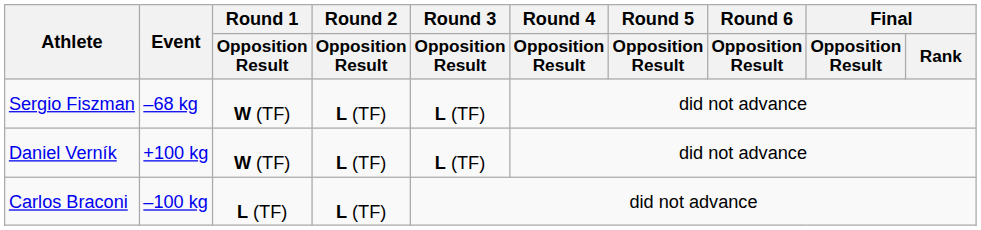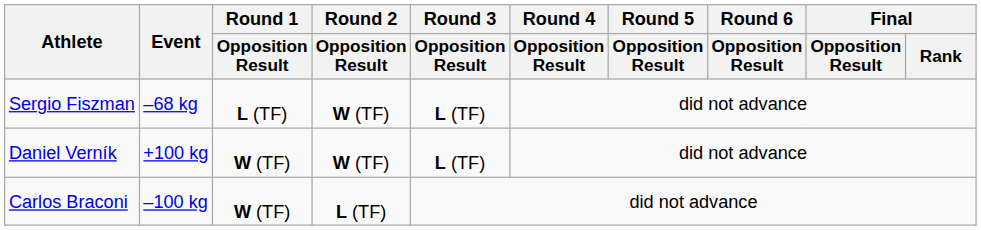Sergio Fiszman | Round 1 / Opposition Result: W (TF) -> L (TF)
Sergio Fiszman | Round 2 / Opposition Result: L (TF) -> W (TF)
Daniel Verník | Round 2 / Opposition Result: L (TF) -> W (TF)
Carlos Braconi | Round 1 / Opposition Result: L (TF) -> W (TF)
